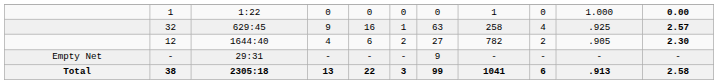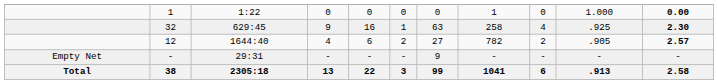32 | column 11: 2.57 -> 2.30
12 | column 11: 2.30 -> 2.57
